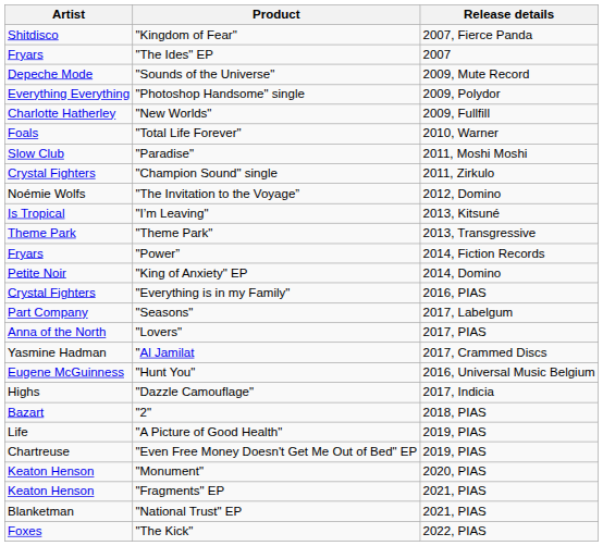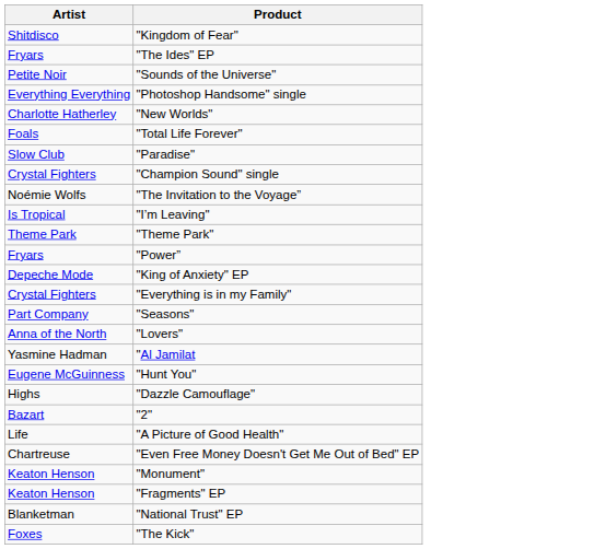- column: Release details | 2007, Fierce Panda | 2007 | 2009, Mute Record | 2009, Polydor | 2009, Fullfill | 2010, Warner | 2011, Moshi Moshi | 2011, Zirkulo | 2012, Domino | 2013, Kitsuné | 2013, Transgressive | 2014, Fiction Records | 2014, Domino | 2016, PIAS | 2017, Labelgum | 2017, PIAS | 2017, Crammed Discs | 2016, Universal Music Belgium | 2017, Indicia | 2018, PIAS | 2019, PIAS | 2019, PIAS | 2020, PIAS | 2021, PIAS | 2021, PIAS | 2022, PIAS
"Sounds of the Universe" | Artist: Depeche Mode -> Petite Noir
"King of Anxiety" EP | Artist: Petite Noir -> Depeche Mode
